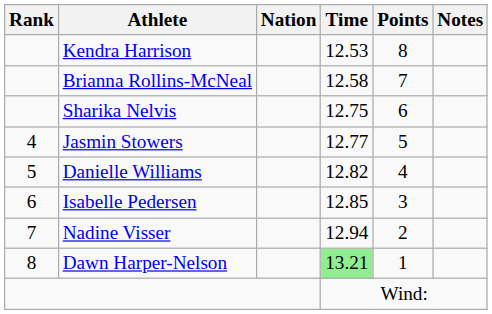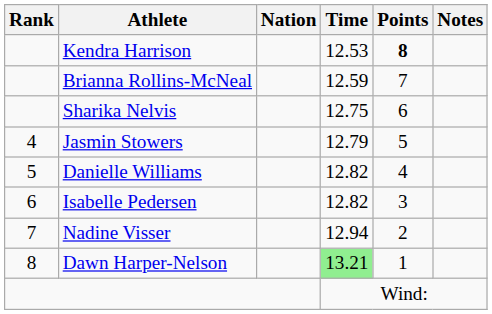Kendra Harrison | Points: normal -> bold
Brianna Rollins-McNeal | Time: 12.58 -> 12.59
Jasmin Stowers | Time: 12.77 -> 12.79
Isabelle Pedersen | Time: 12.85 -> 12.82
